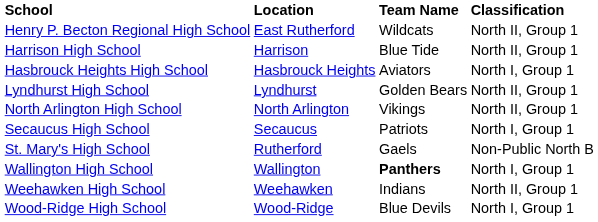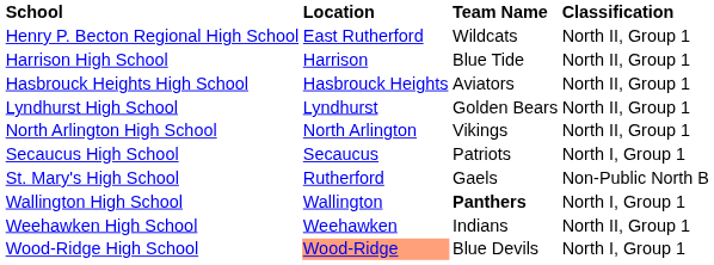Hasbrouck Heights High School | Classification: North I, Group 1 -> North II, Group 1
Wood-Ridge High School | Location: no background -> lightsalmon background
